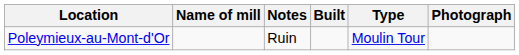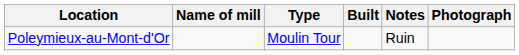columns swapped: Type <-> Notes
